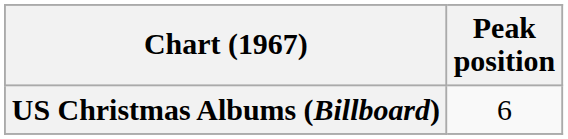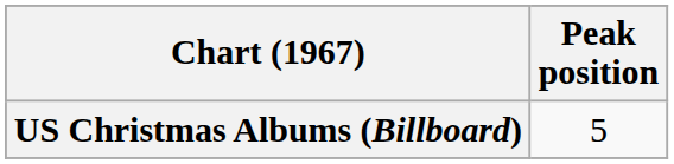US Christmas Albums (Billboard) | Peak position: 6 -> 5
